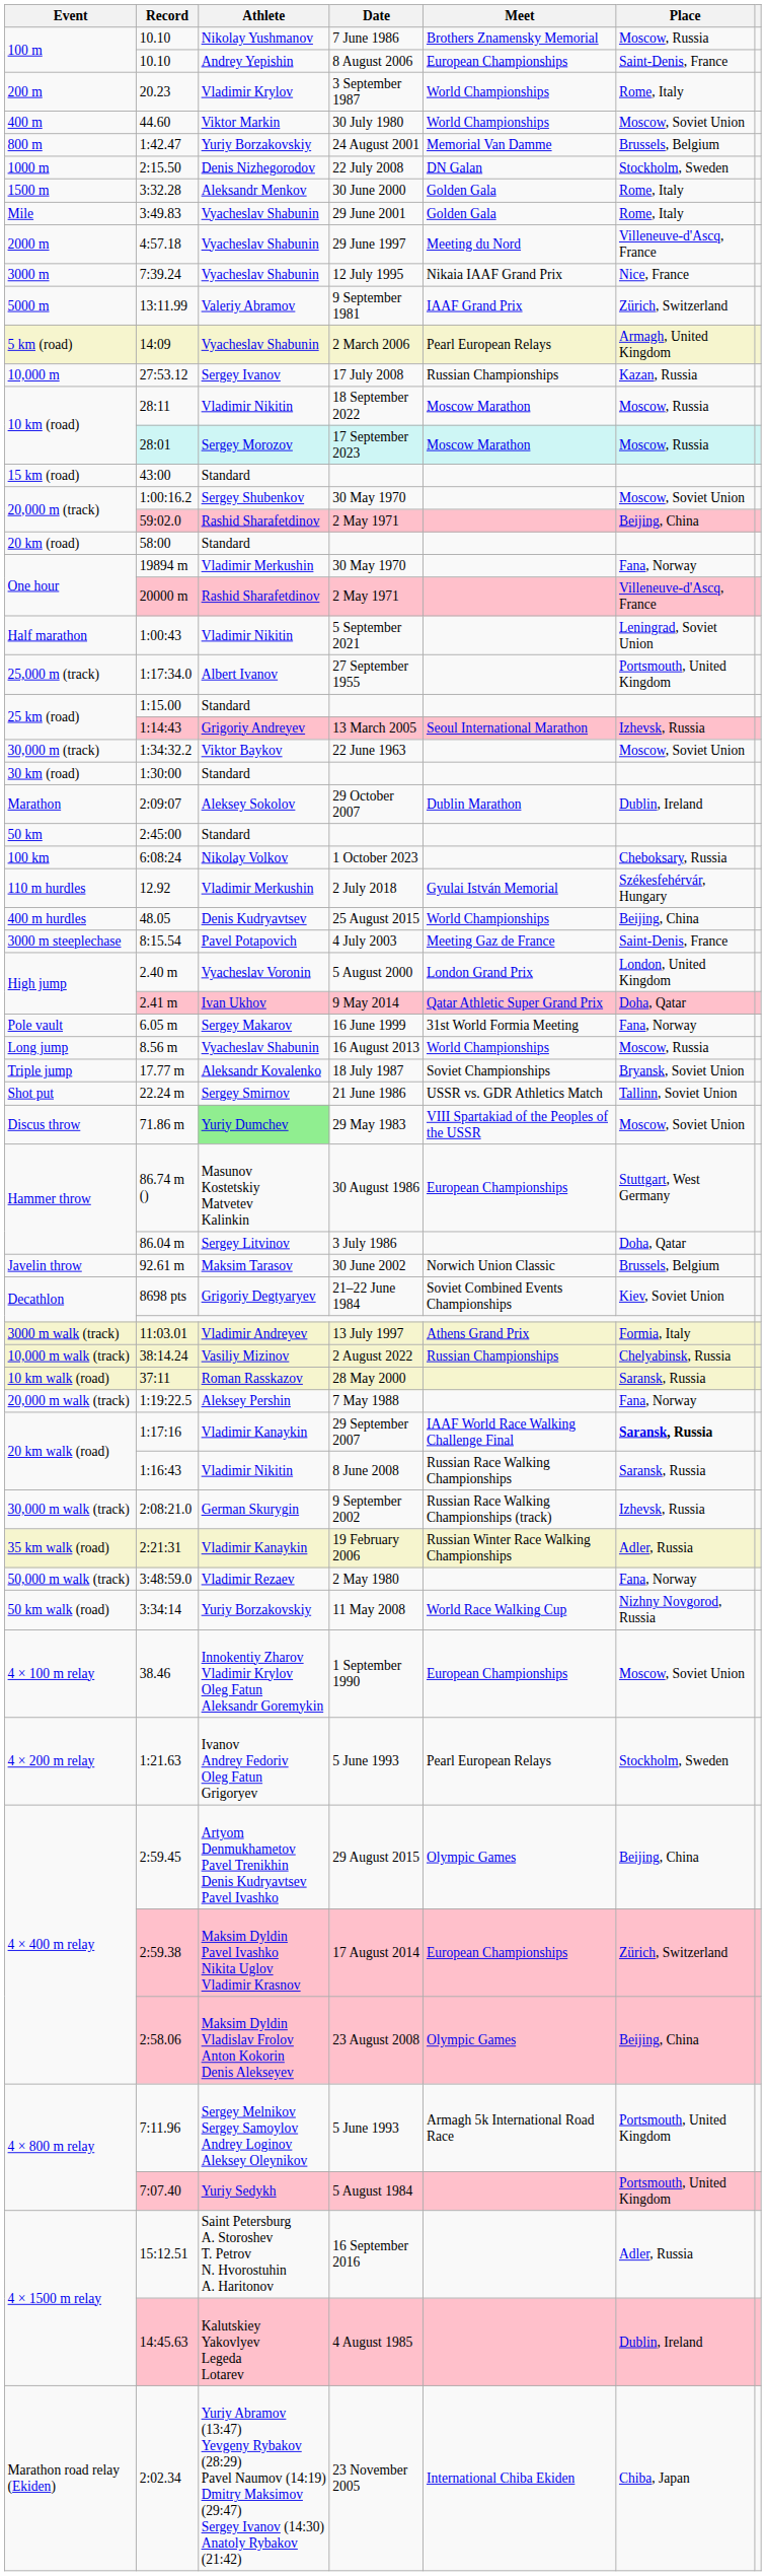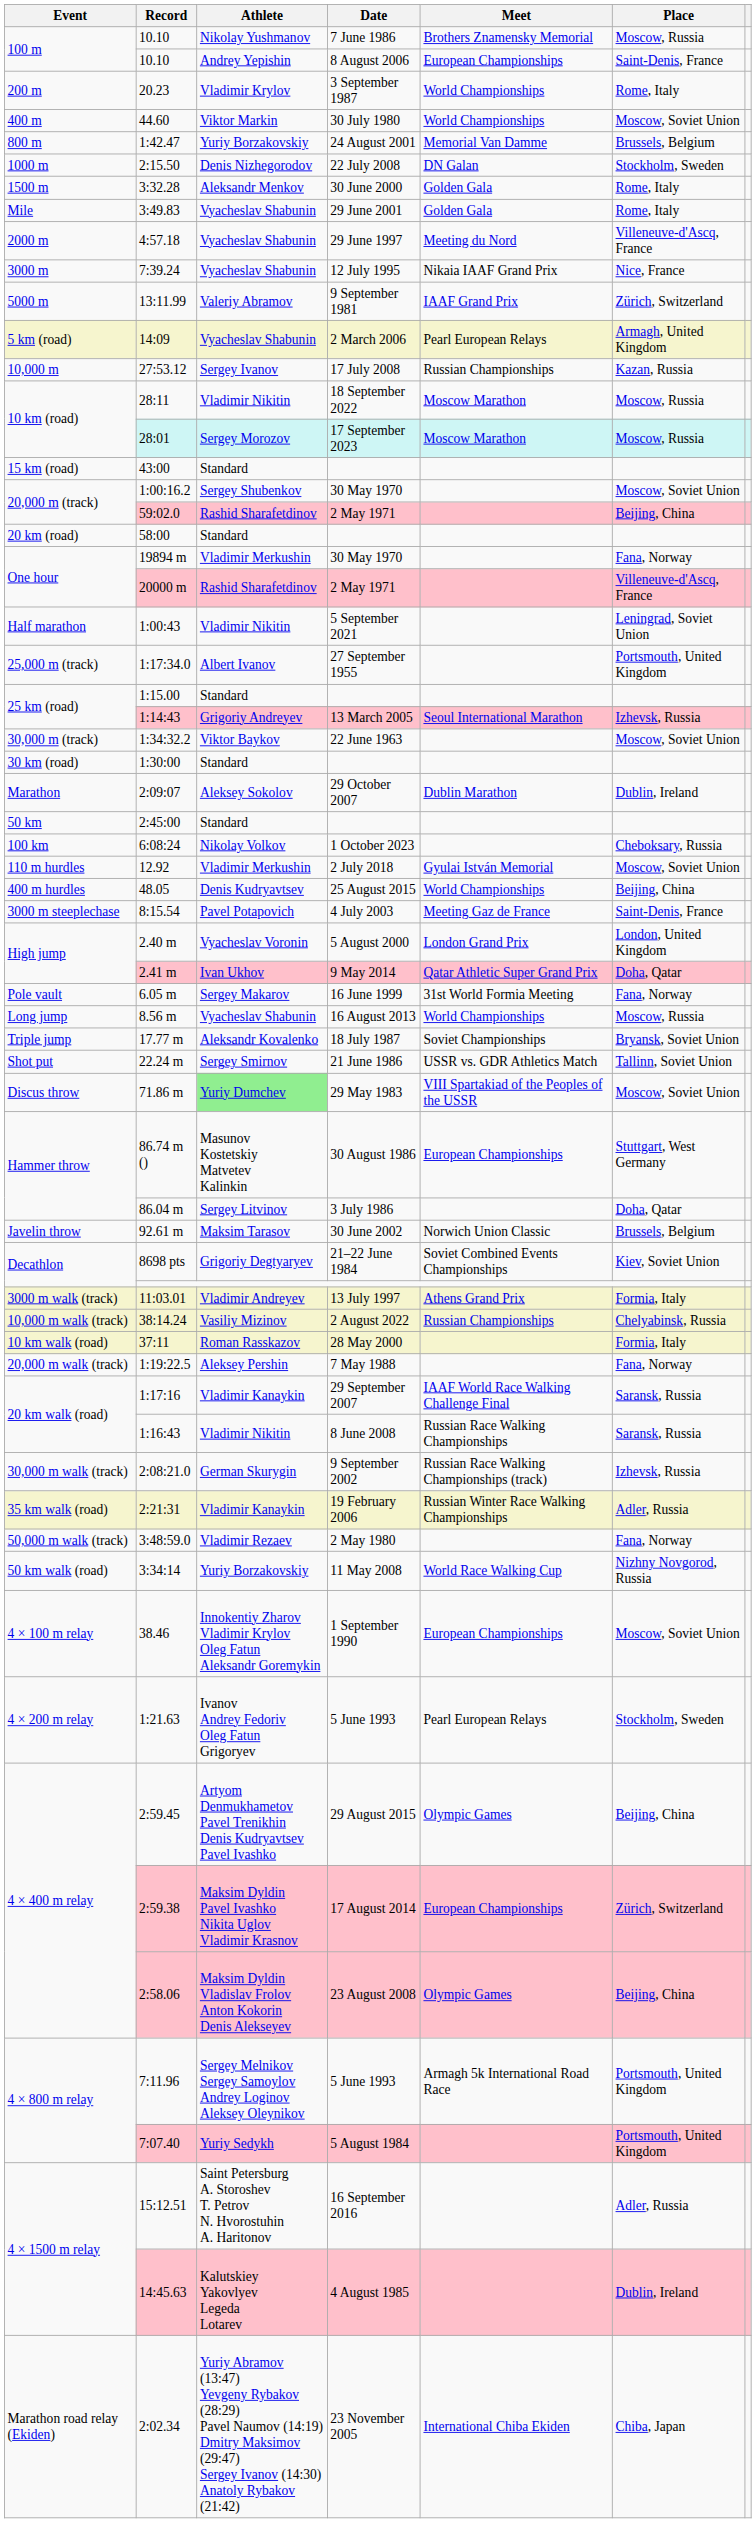12.92 | Place: Székesfehérvár, Hungary -> Moscow, Soviet Union
37:11 | Place: Saransk, Russia -> Formia, Italy
1:17:16 | Place: bold -> normal
